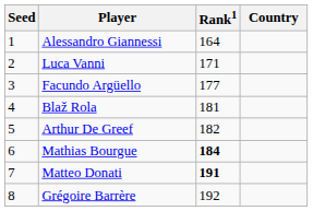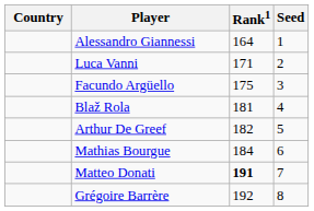columns swapped: Country <-> Seed
Facundo Argüello | Rank1: 177 -> 175
Mathias Bourgue | Rank1: bold -> normal
